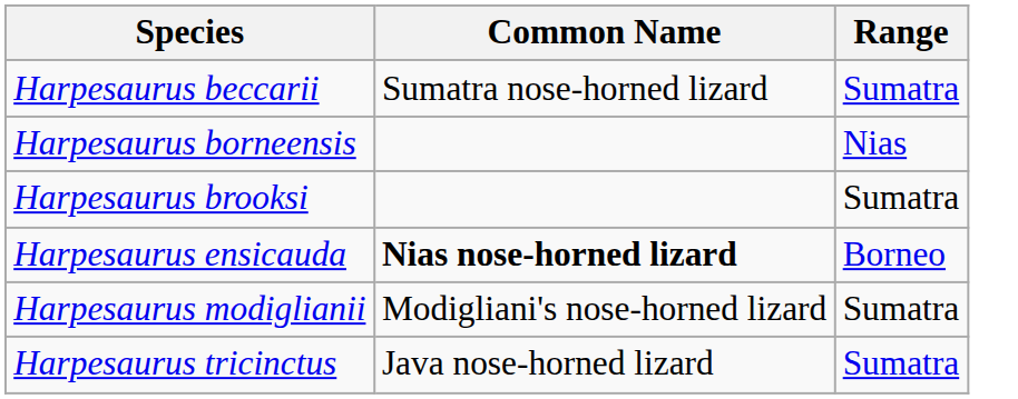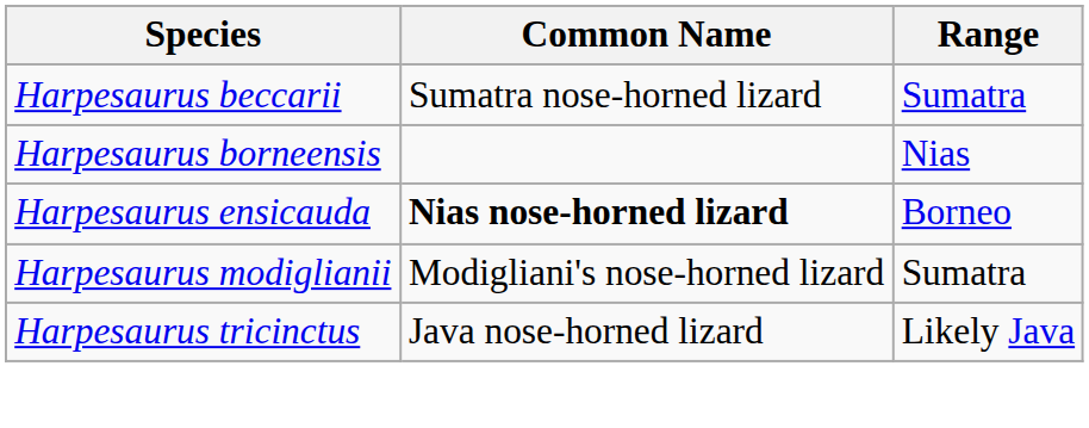- row: Harpesaurus brooksi | Sumatra
Harpesaurus tricinctus | Range: Sumatra -> Likely Java
